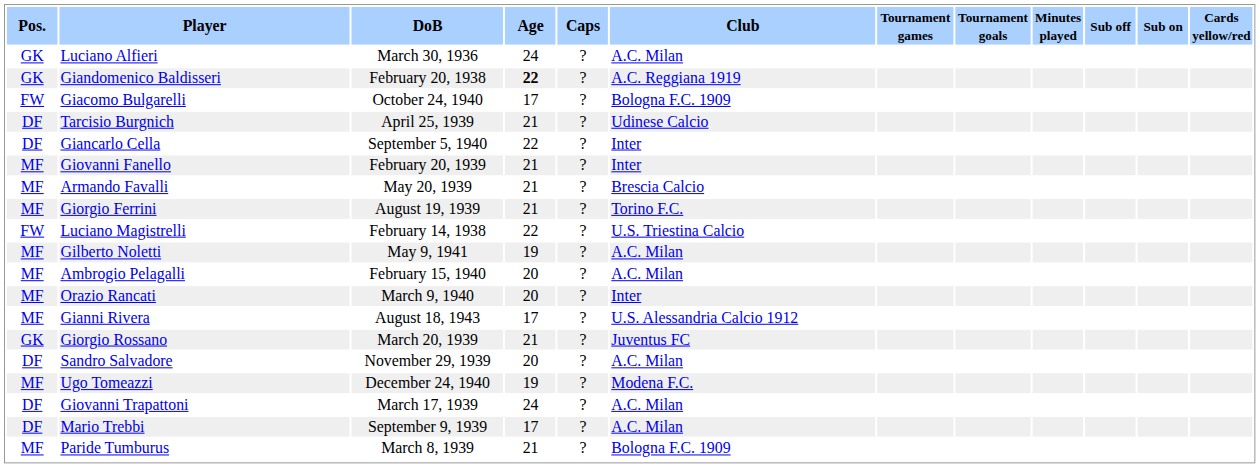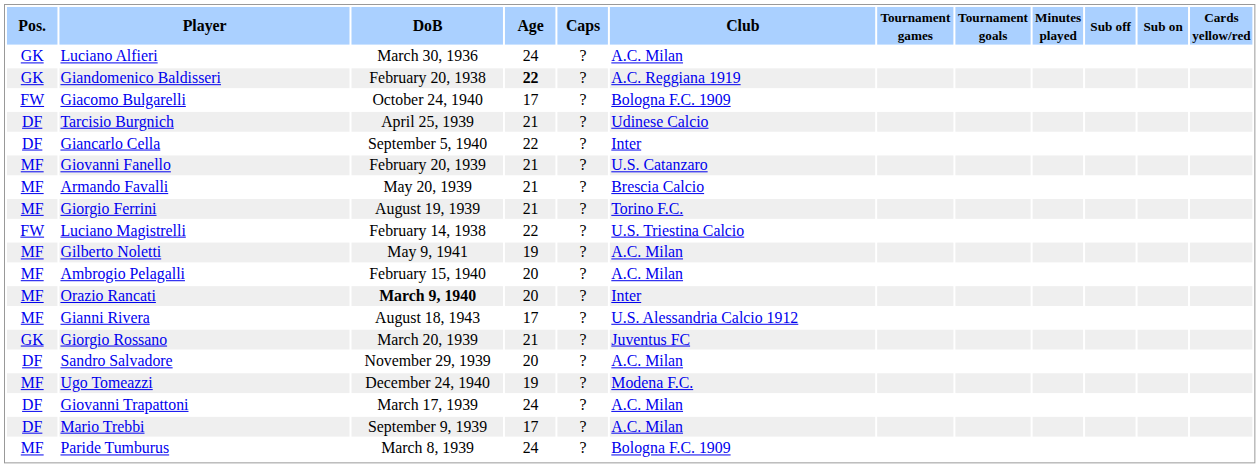Giovanni Fanello | Club: Inter -> U.S. Catanzaro
Orazio Rancati | DoB: normal -> bold
Paride Tumburus | Age: 21 -> 24
